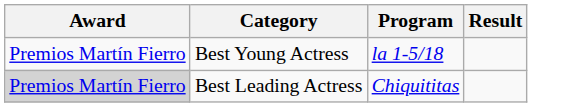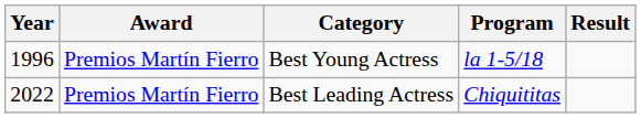+ column: Year | 1996 | 2022
Best Leading Actress | Award: lightgrey background -> no background
